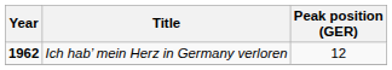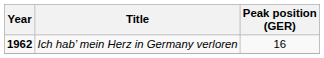Ich hab’ mein Herz in Germany verloren | Peak position (GER): 12 -> 16
